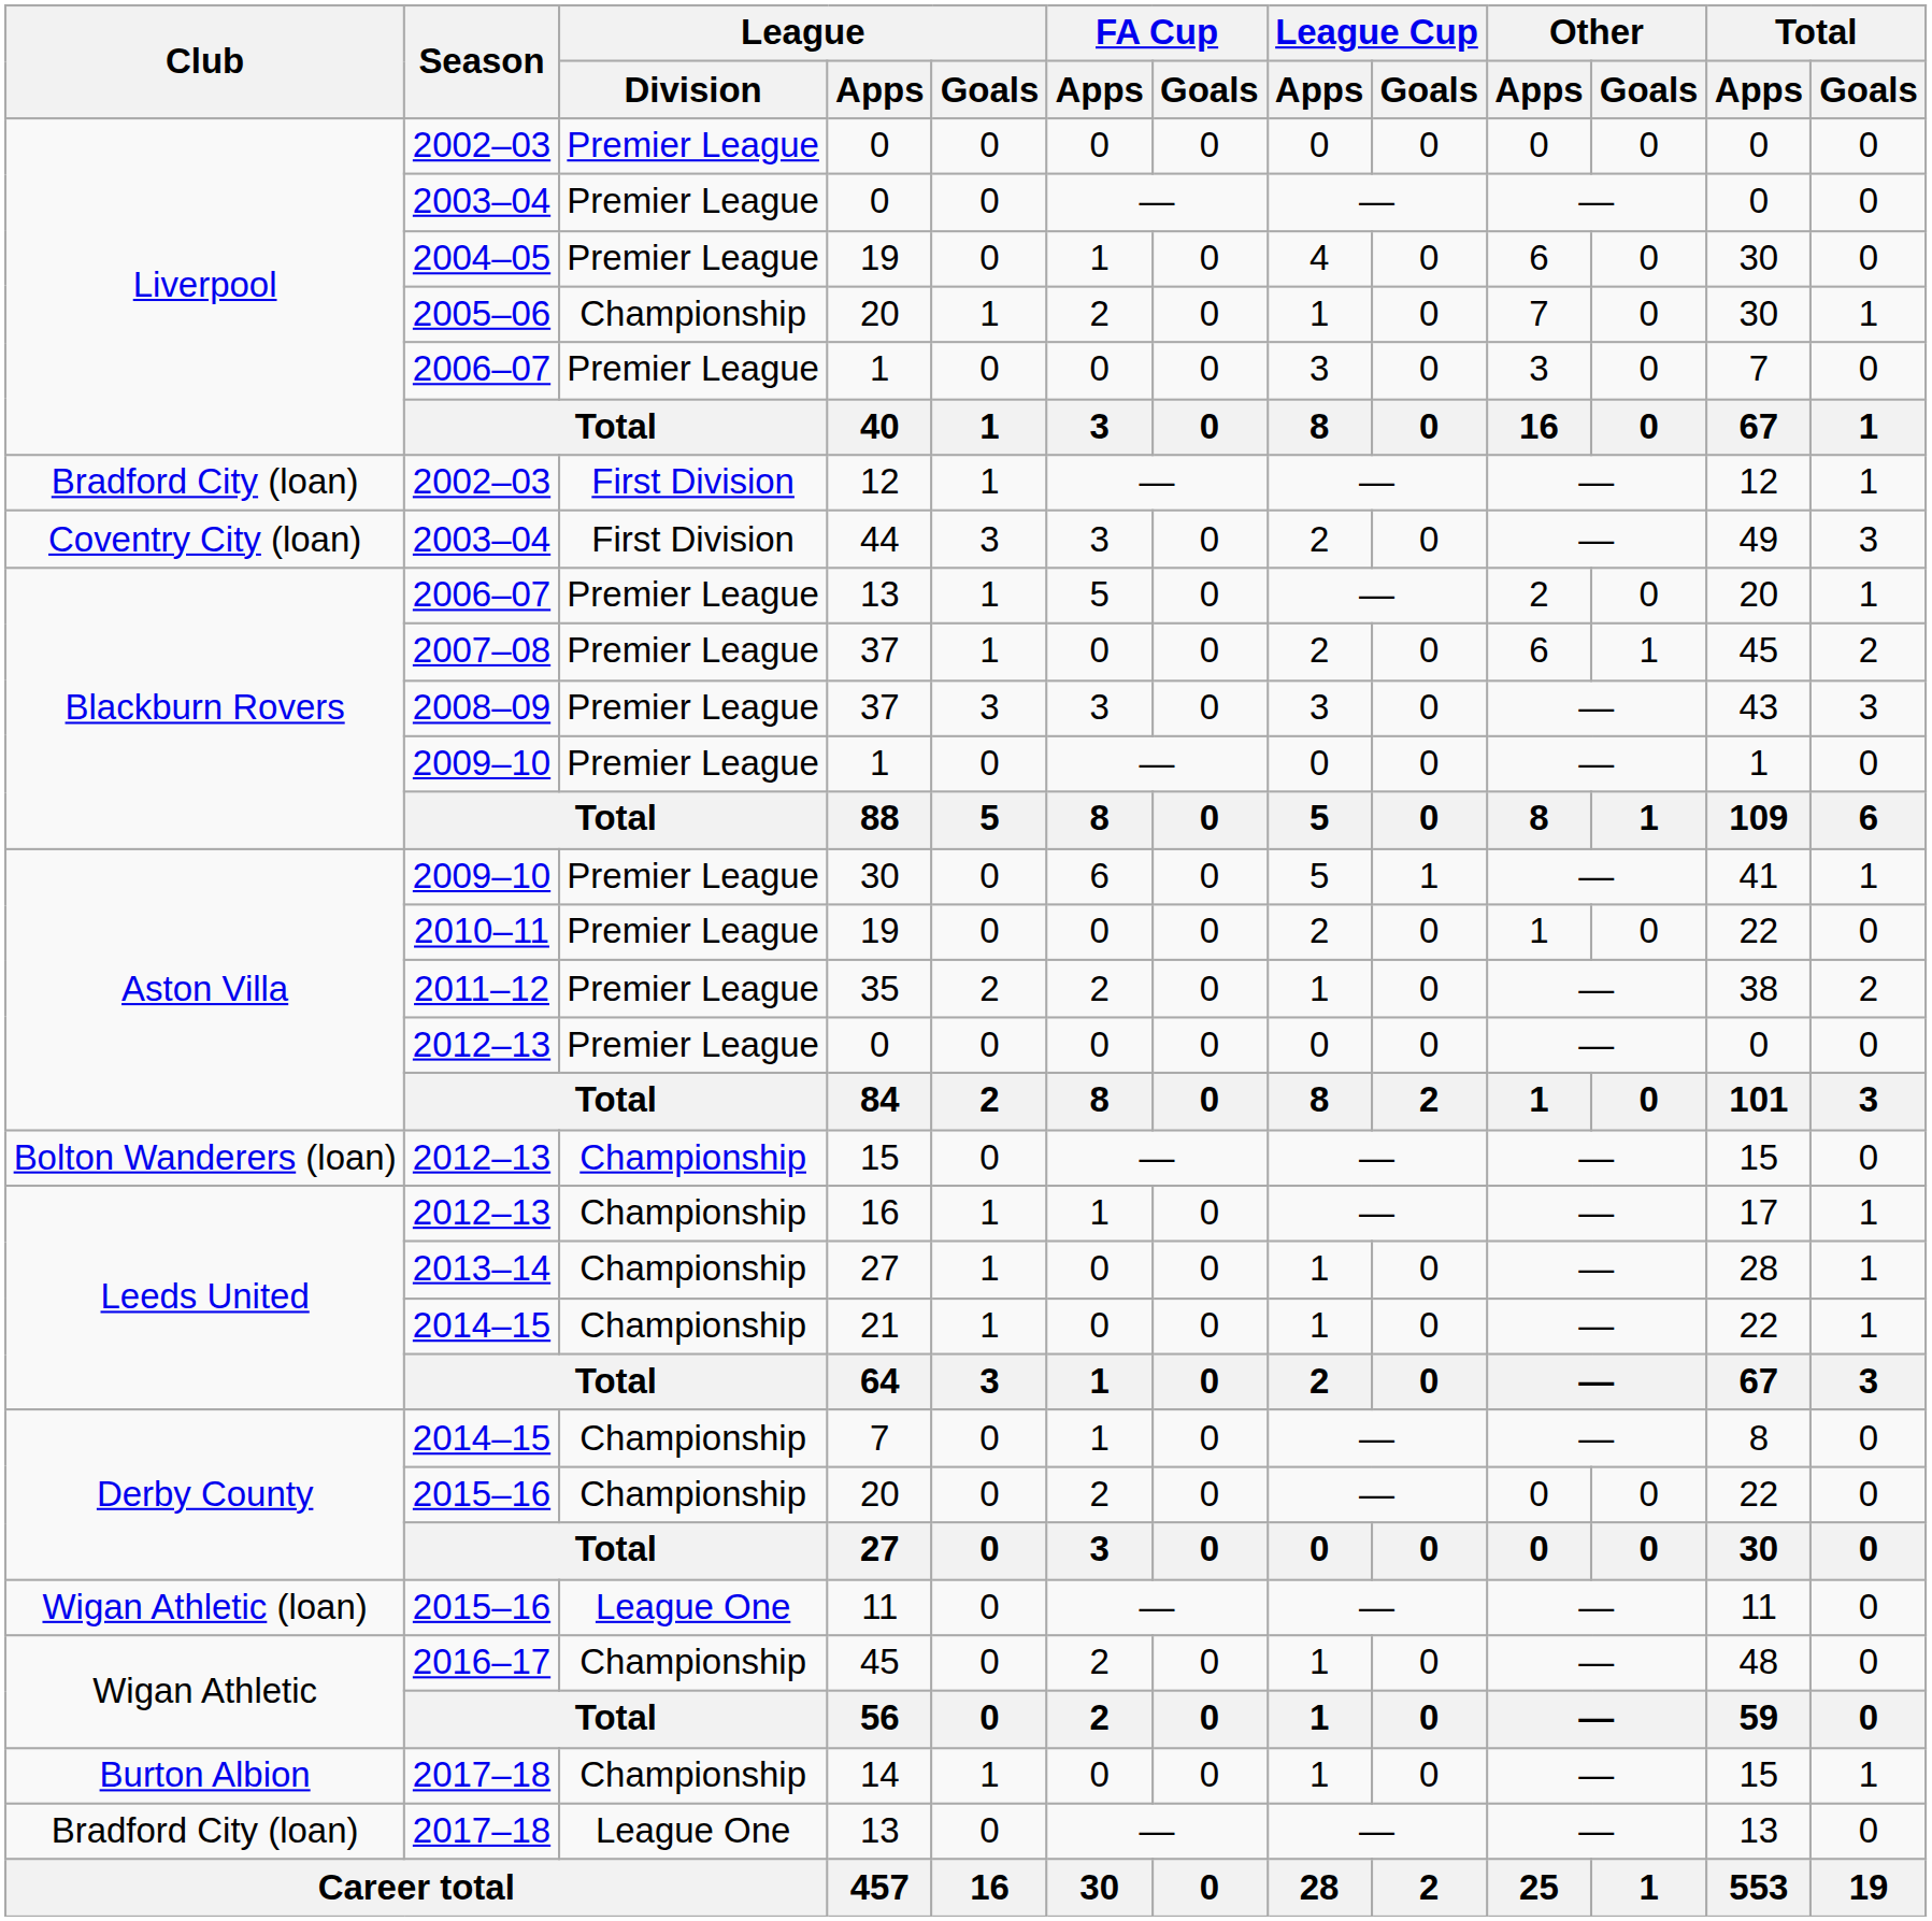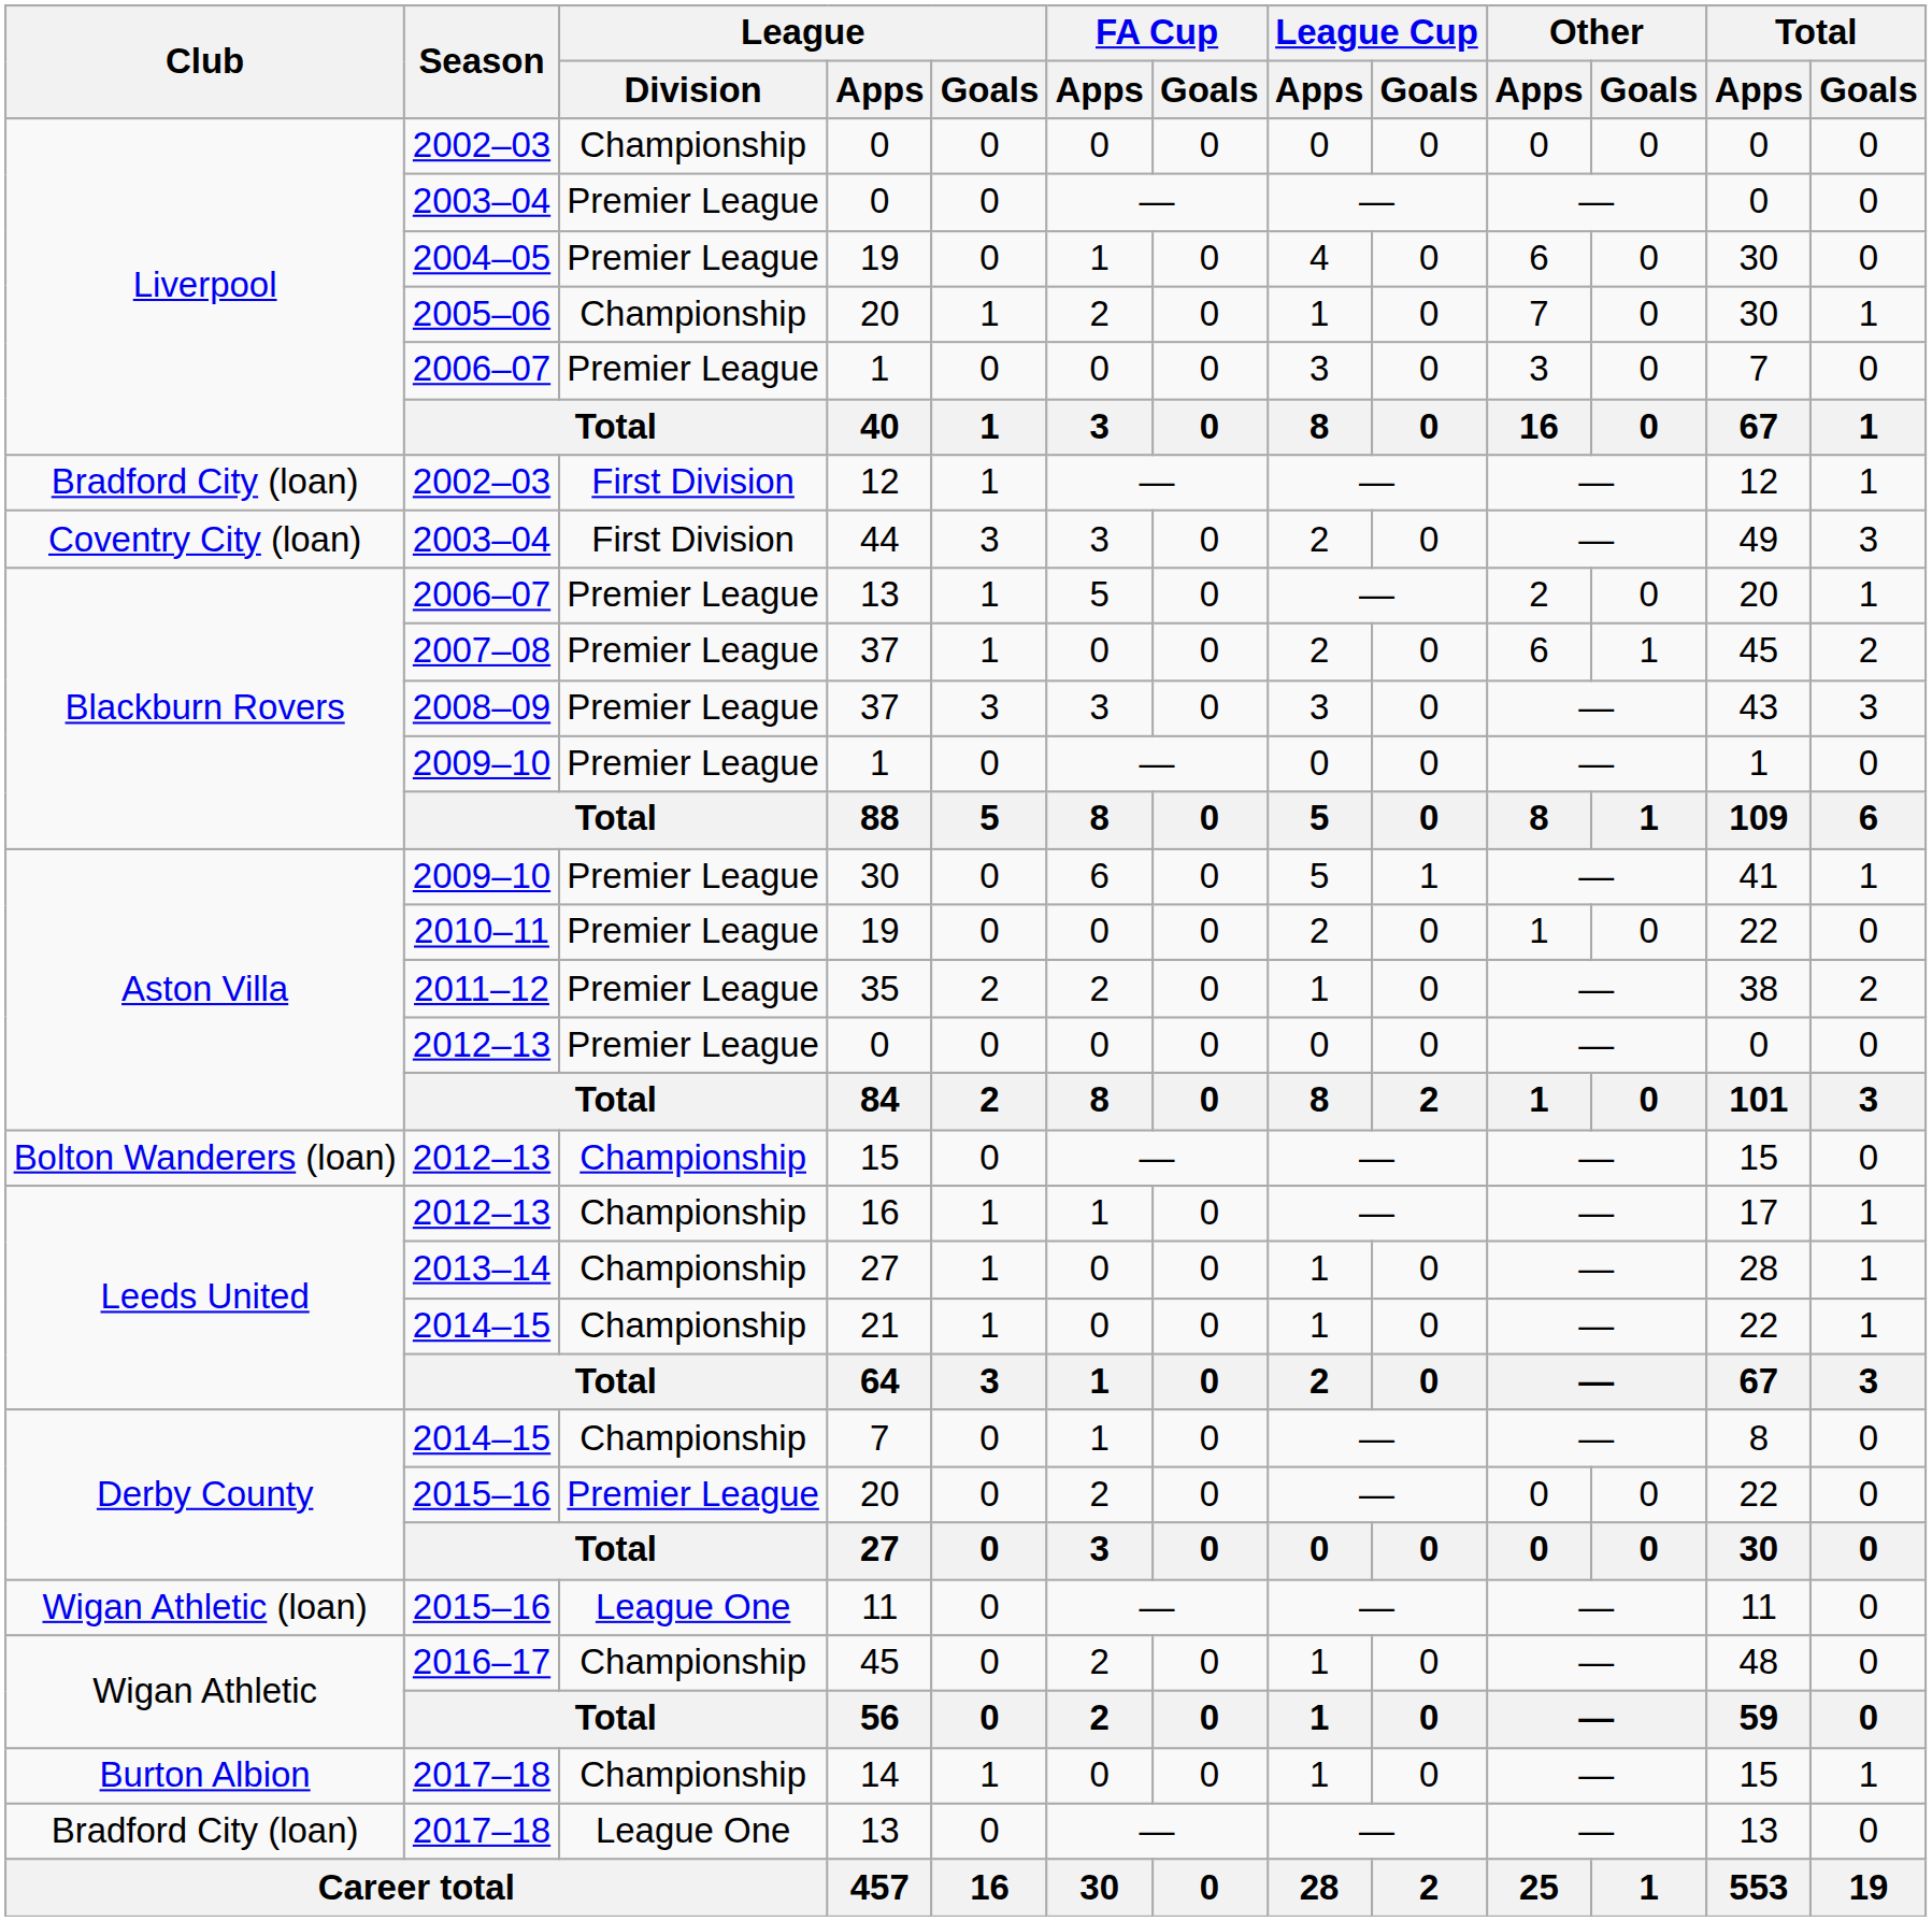2002–03 / 0 | League / Division: Premier League -> Championship
2015–16 / 20 | League / Division: Championship -> Premier League
